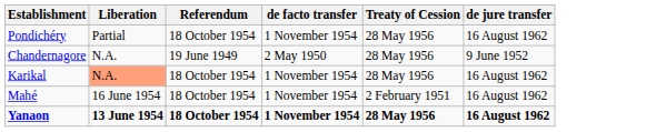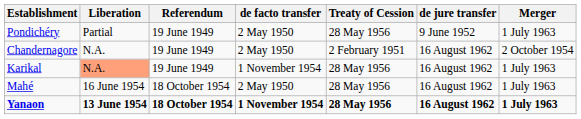+ column: Merger | 1 July 1963 | 2 October 1954 | 1 July 1963 | 1 July 1963 | 1 July 1963
Pondichéry | Referendum: 18 October 1954 -> 19 June 1949
Pondichéry | de facto transfer: 1 November 1954 -> 2 May 1950
Pondichéry | de jure transfer: 16 August 1962 -> 9 June 1952
Chandernagore | Treaty of Cession: 28 May 1956 -> 2 February 1951
Chandernagore | de jure transfer: 9 June 1952 -> 16 August 1962
Karikal | Referendum: 18 October 1954 -> 19 June 1949
Mahé | de facto transfer: 1 November 1954 -> 2 May 1950
Mahé | Treaty of Cession: 2 February 1951 -> 28 May 1956
